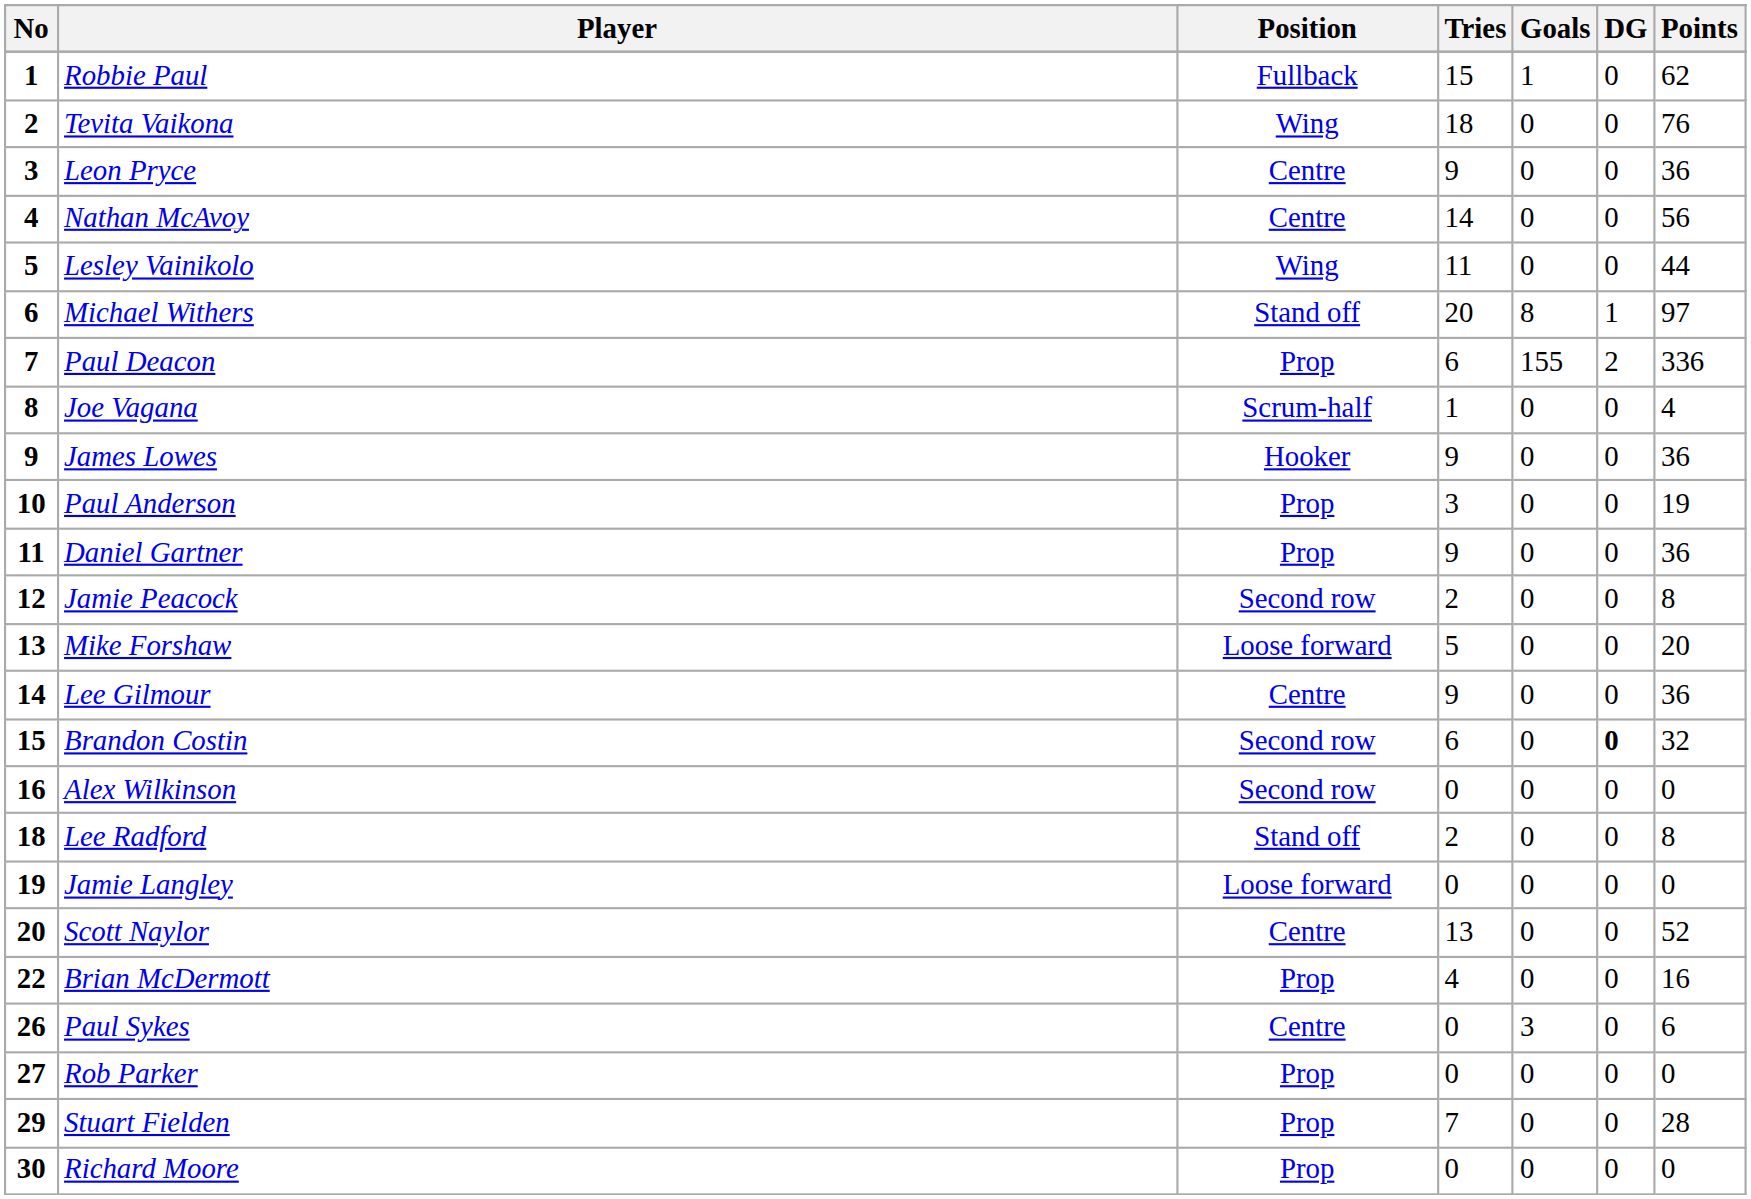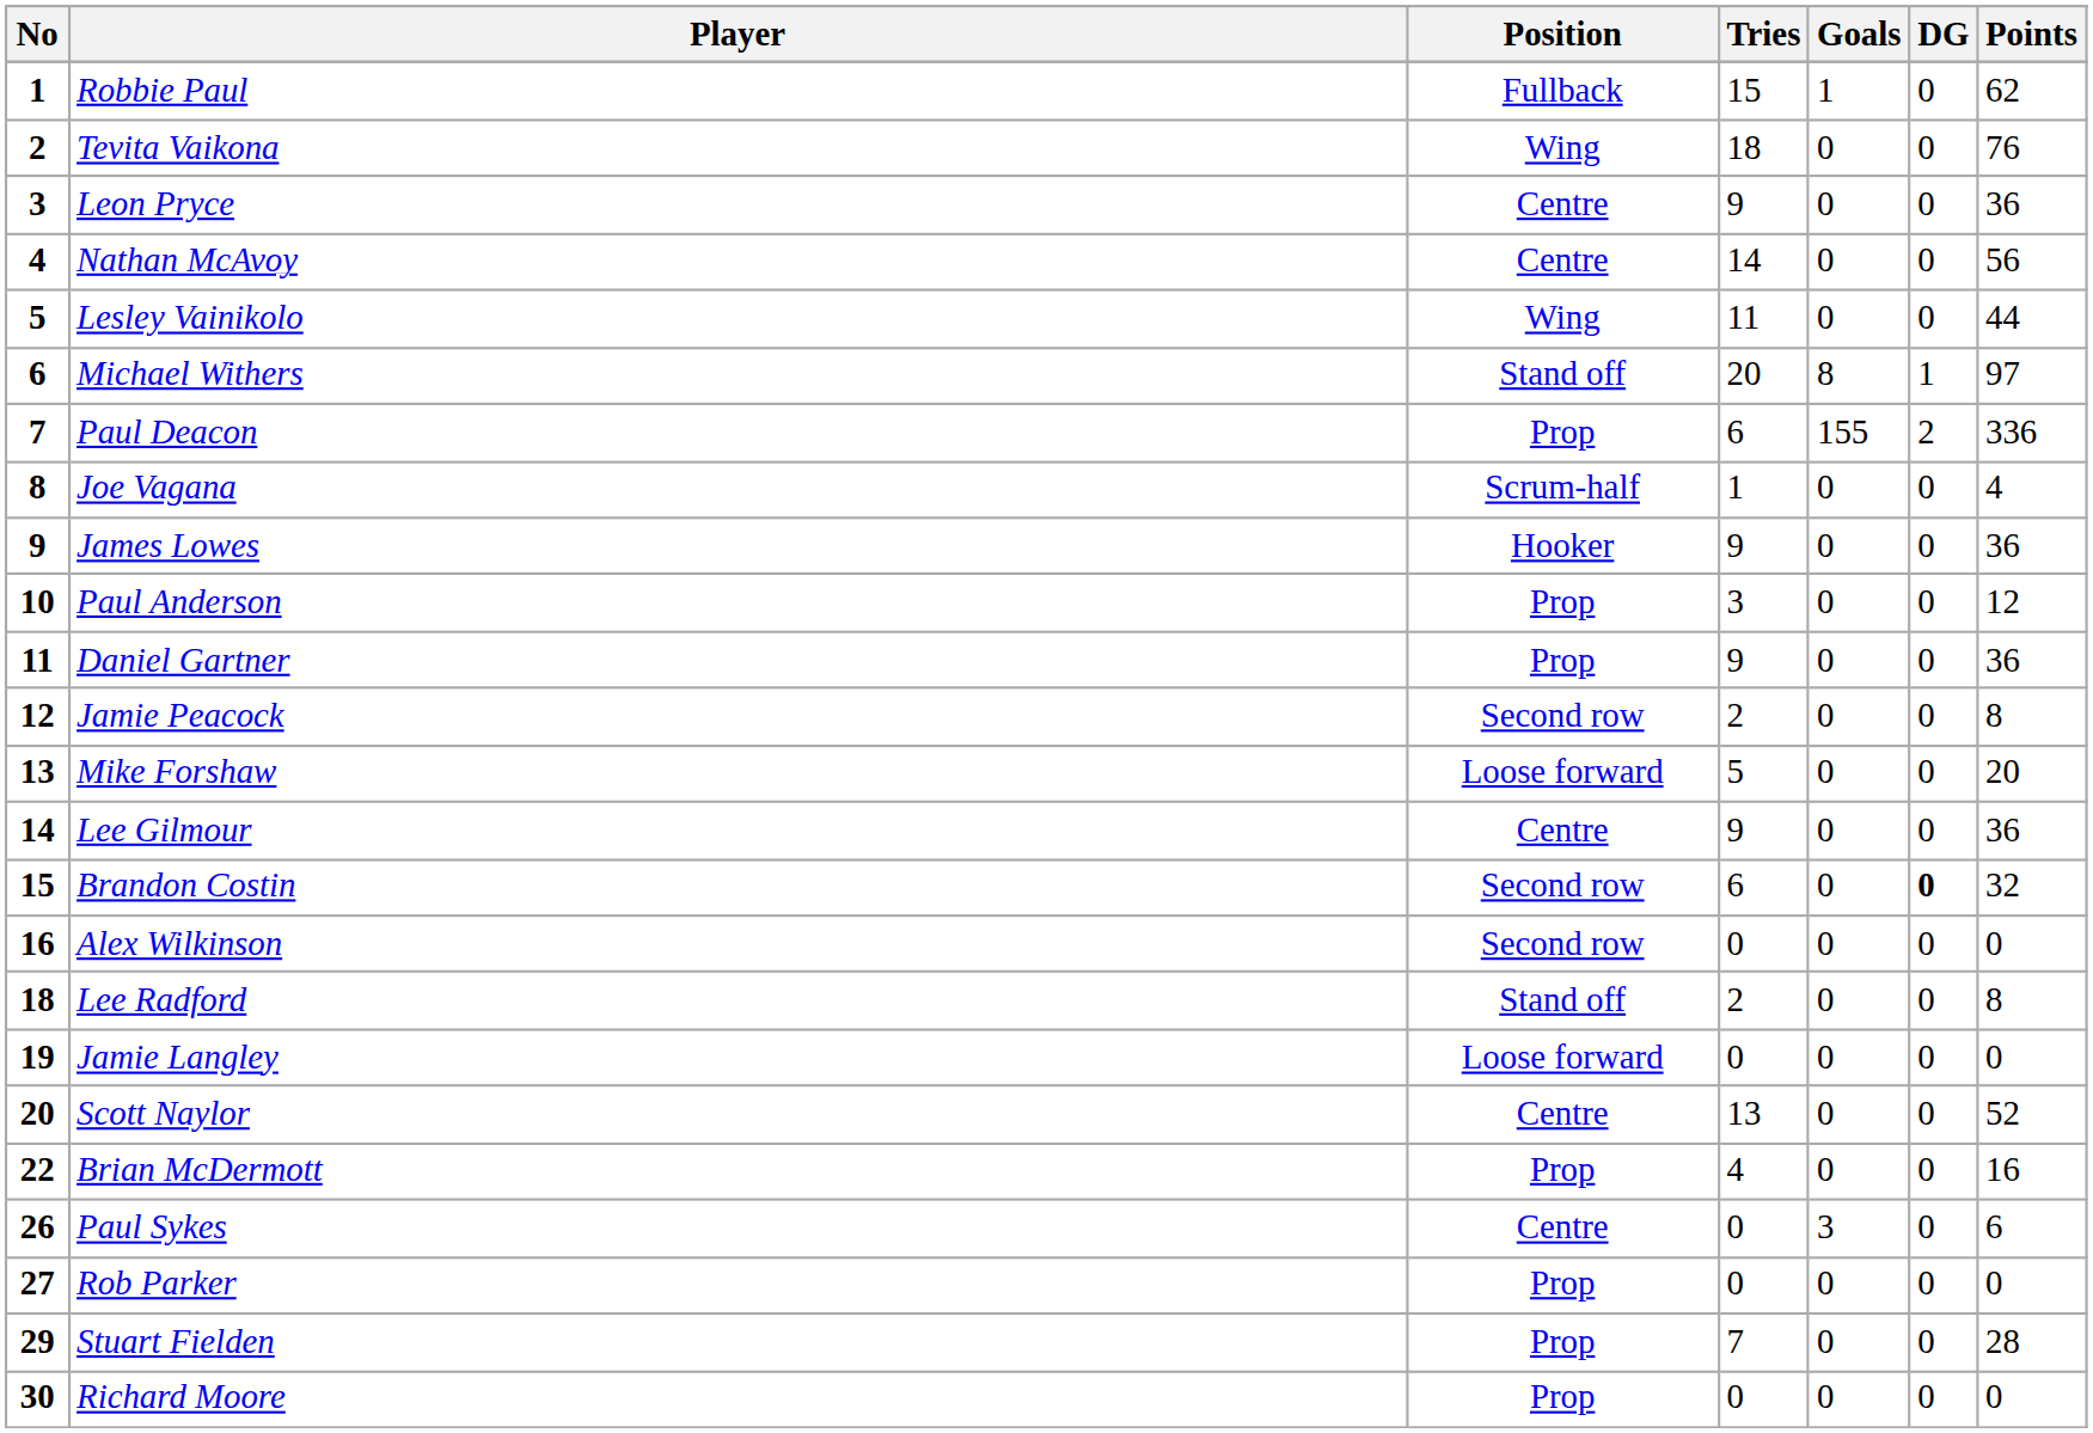Paul Anderson | Points: 19 -> 12
